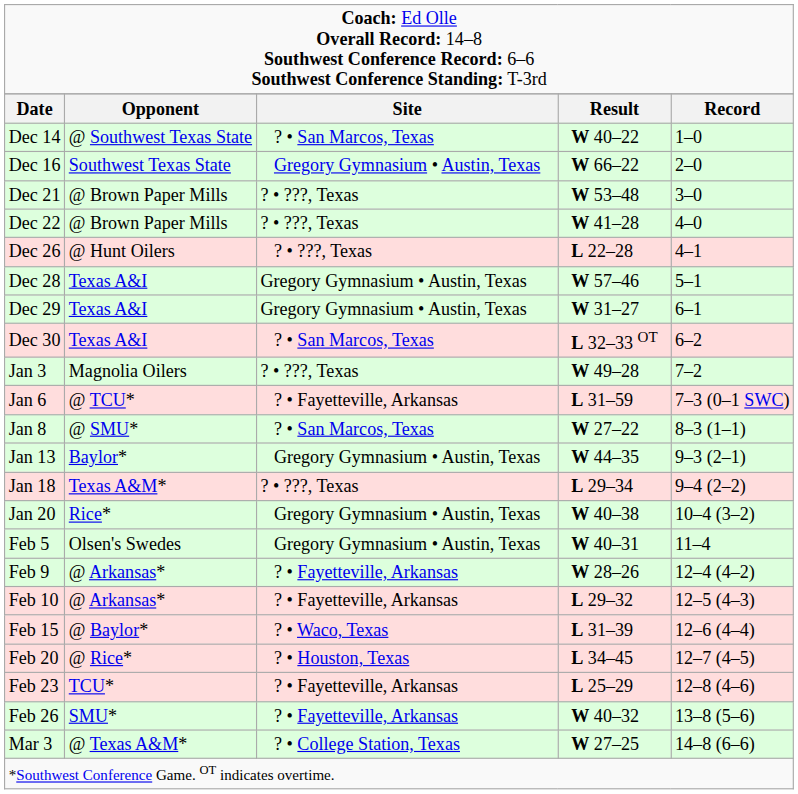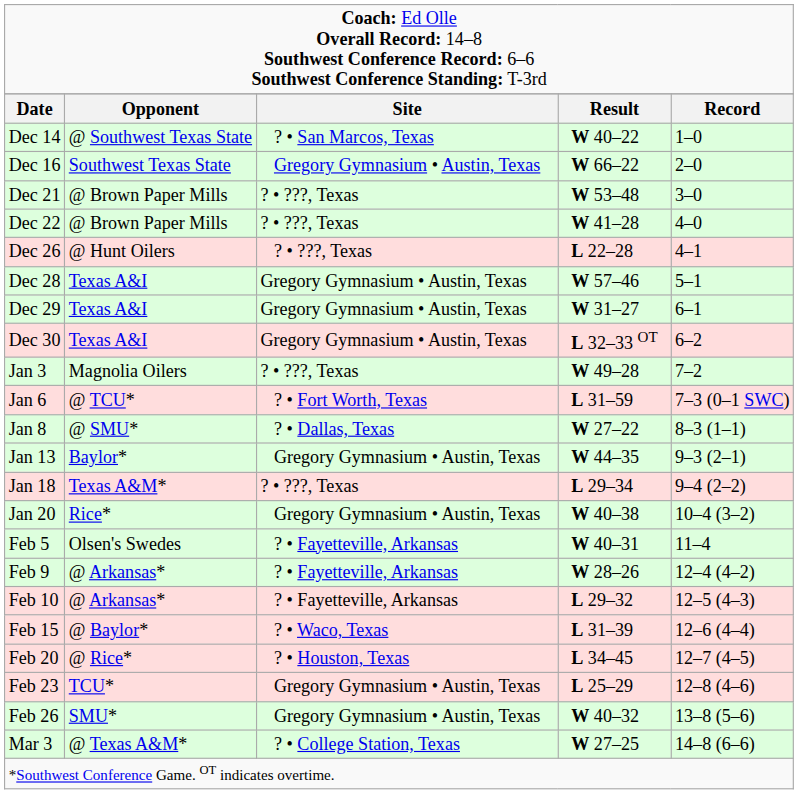Dec 30 | column 3: ? • San Marcos, Texas -> Gregory Gymnasium • Austin, Texas
Jan 6 | column 3: ? • Fayetteville, Arkansas -> ? • Fort Worth, Texas
Jan 8 | column 3: ? • San Marcos, Texas -> ? • Dallas, Texas
Feb 5 | column 3: Gregory Gymnasium • Austin, Texas -> ? • Fayetteville, Arkansas
Feb 23 | column 3: ? • Fayetteville, Arkansas -> Gregory Gymnasium • Austin, Texas
Feb 26 | column 3: ? • Fayetteville, Arkansas -> Gregory Gymnasium • Austin, Texas
